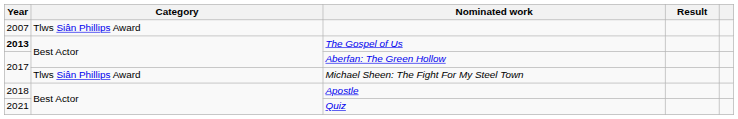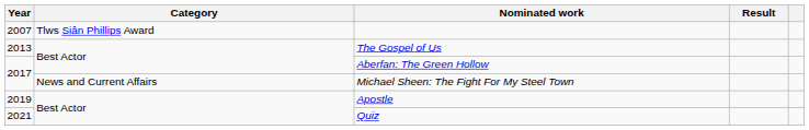The Gospel of Us | Year: bold -> normal
Michael Sheen: The Fight For My Steel Town | Category: Tlws Siân Phillips Award -> News and Current Affairs
Apostle | Year: 2018 -> 2019
